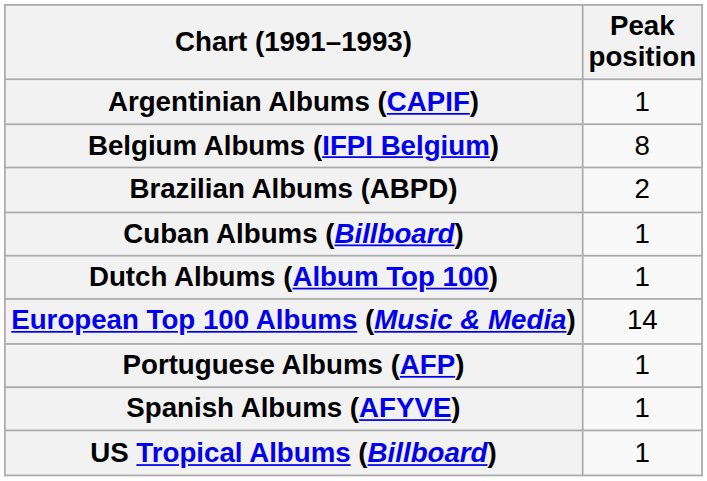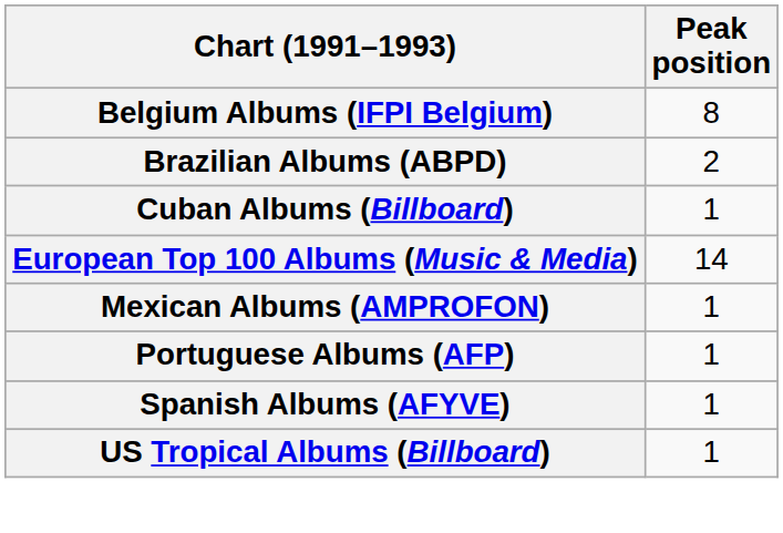- row: Argentinian Albums (CAPIF) | 1
- row: Dutch Albums (Album Top 100) | 1
+ row: Mexican Albums (AMPROFON) | 1
